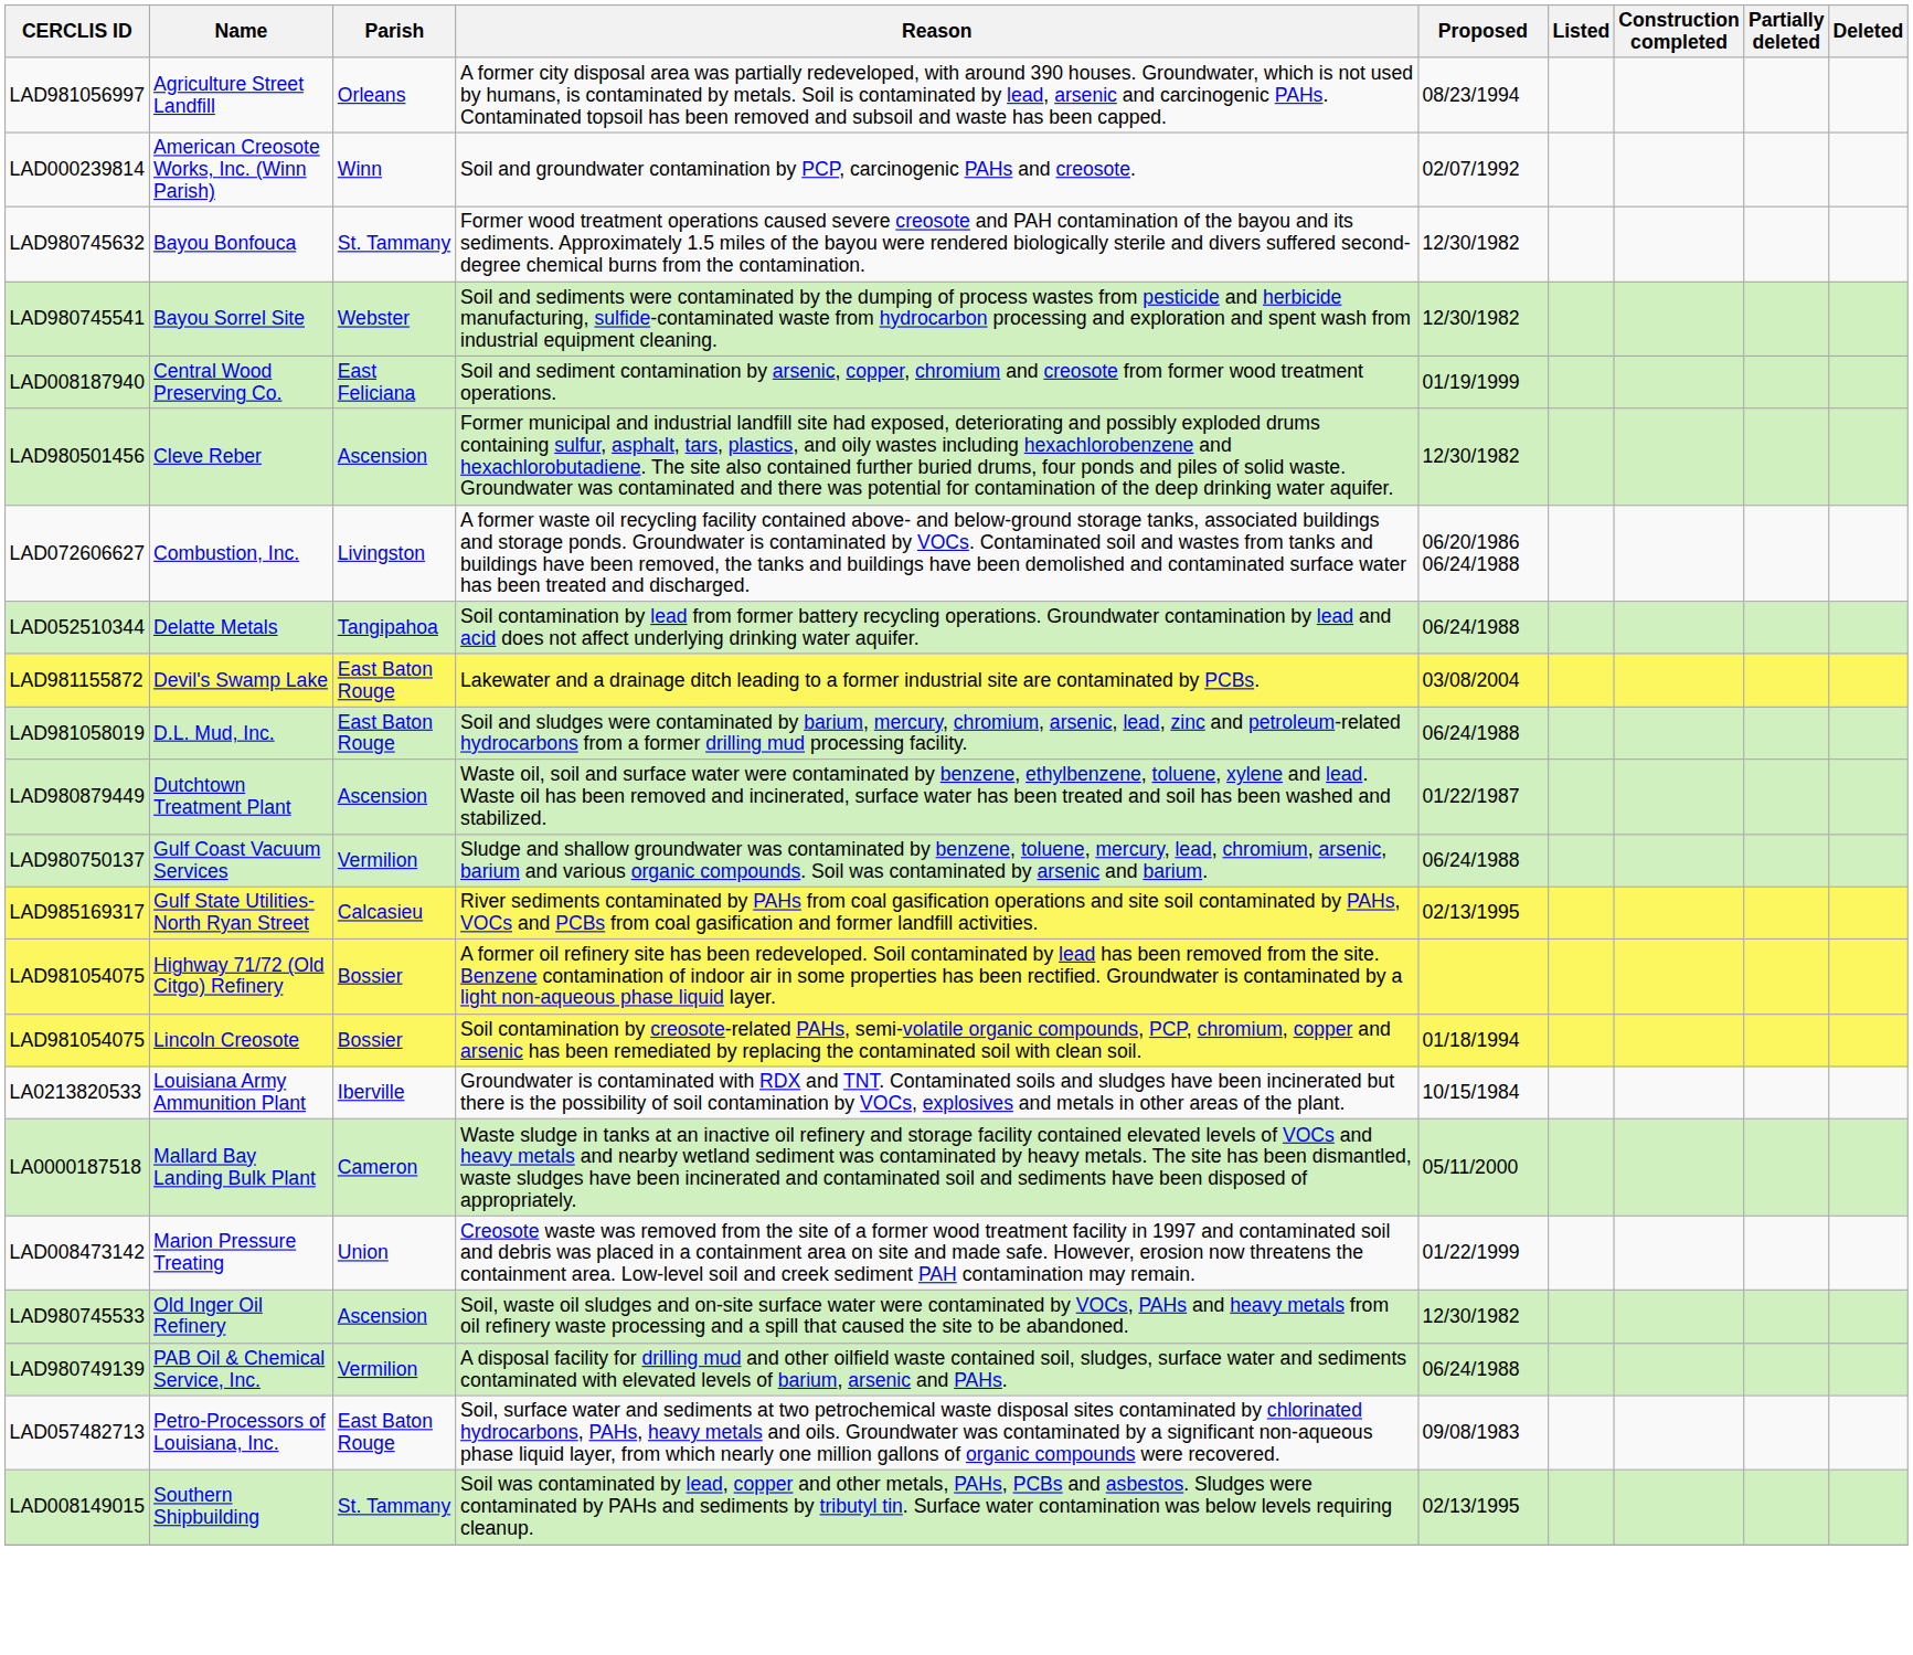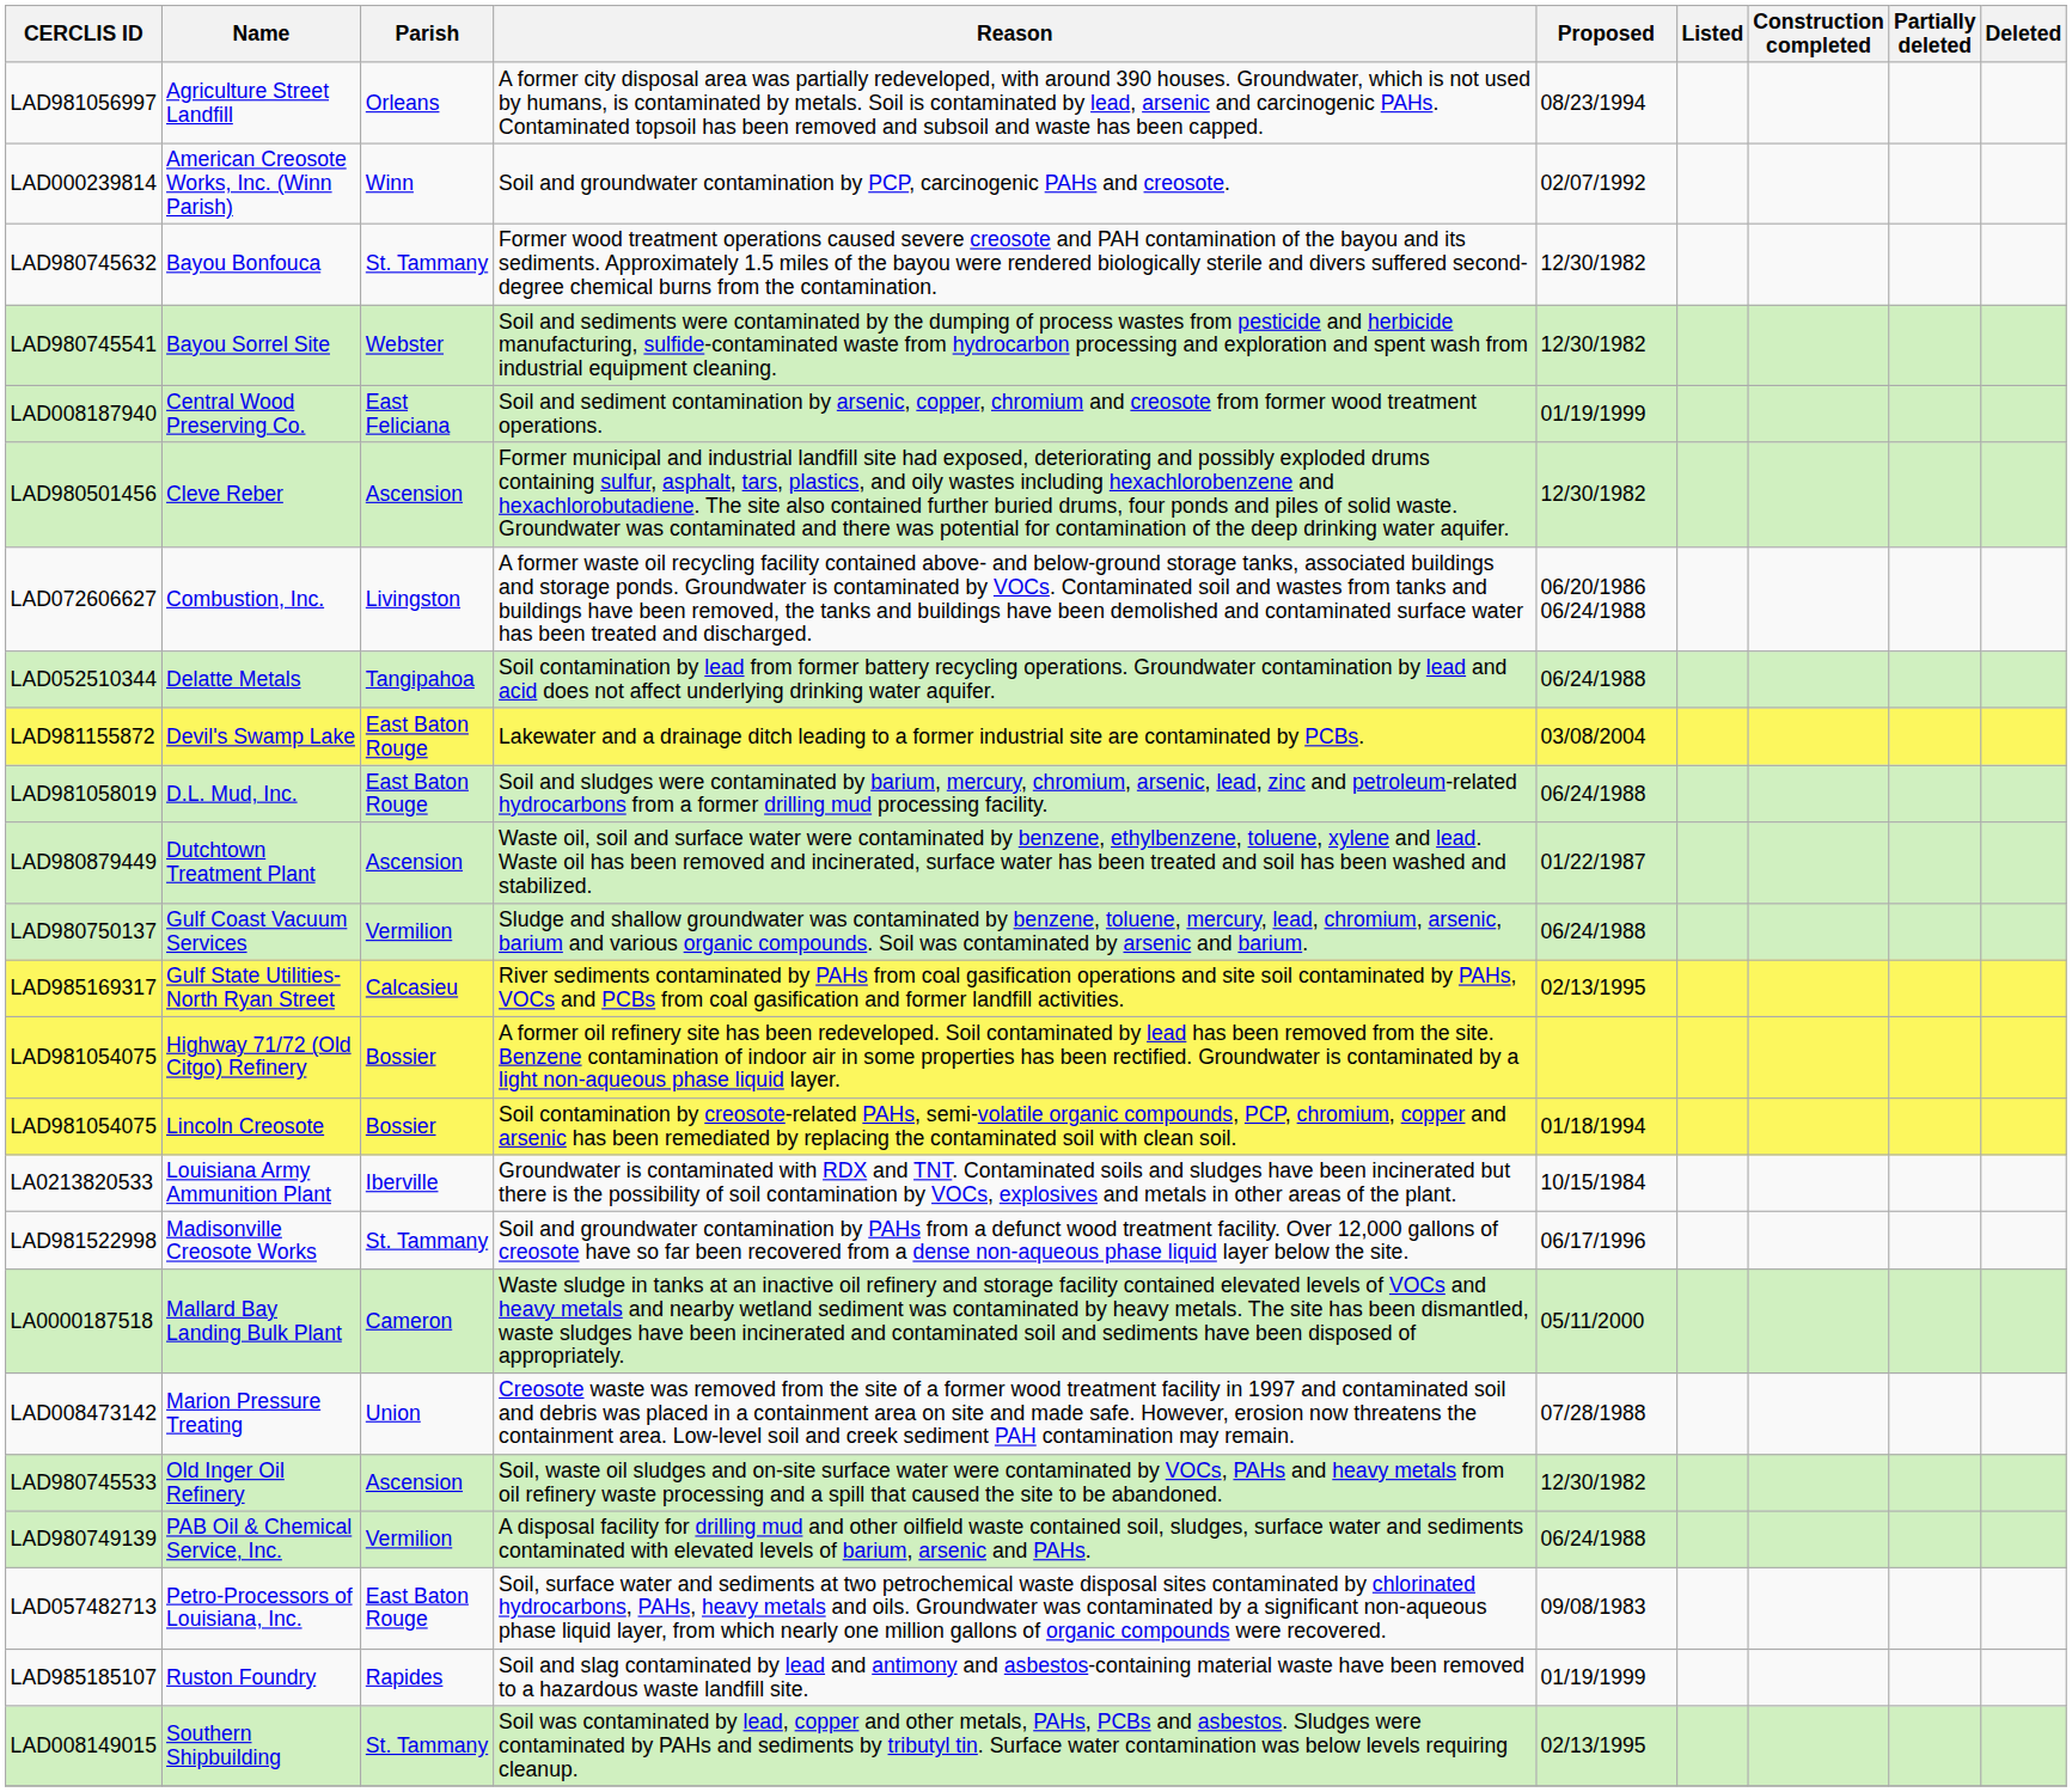+ row: LAD981522998 | Madisonville Creosote Works | St. Tammany | Soil and groundwater contamination by PAHs from a defunct wood treatment facility. Over 12,000 gallons of creosote have so far been recovered from a dense non-aqueous phase liquid layer below the site. | 06/17/1996
Marion Pressure Treating | Proposed: 01/22/1999 -> 07/28/1988
+ row: LAD985185107 | Ruston Foundry | Rapides | Soil and slag contaminated by lead and antimony and asbestos-containing material waste have been removed to a hazardous waste landfill site. | 01/19/1999
